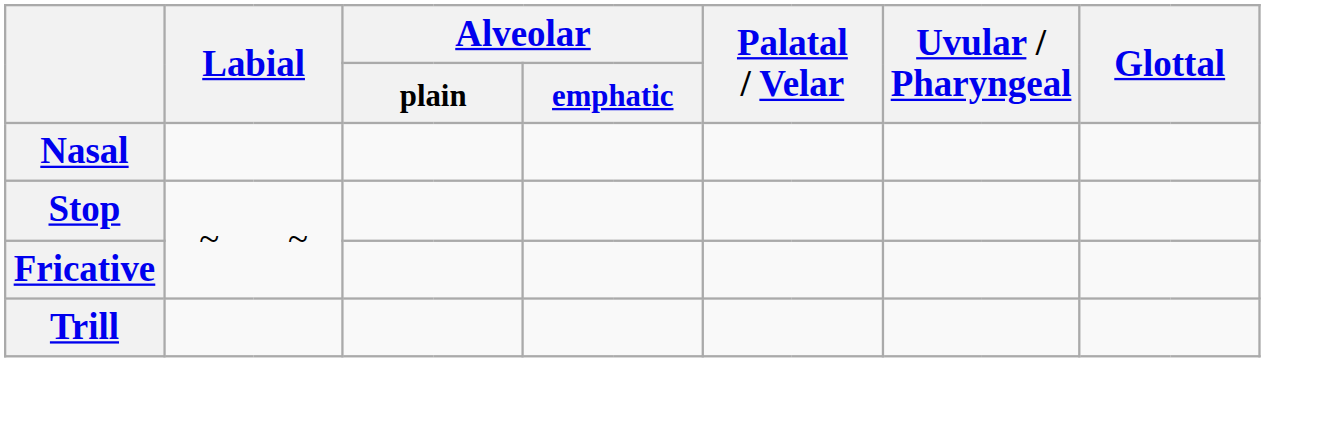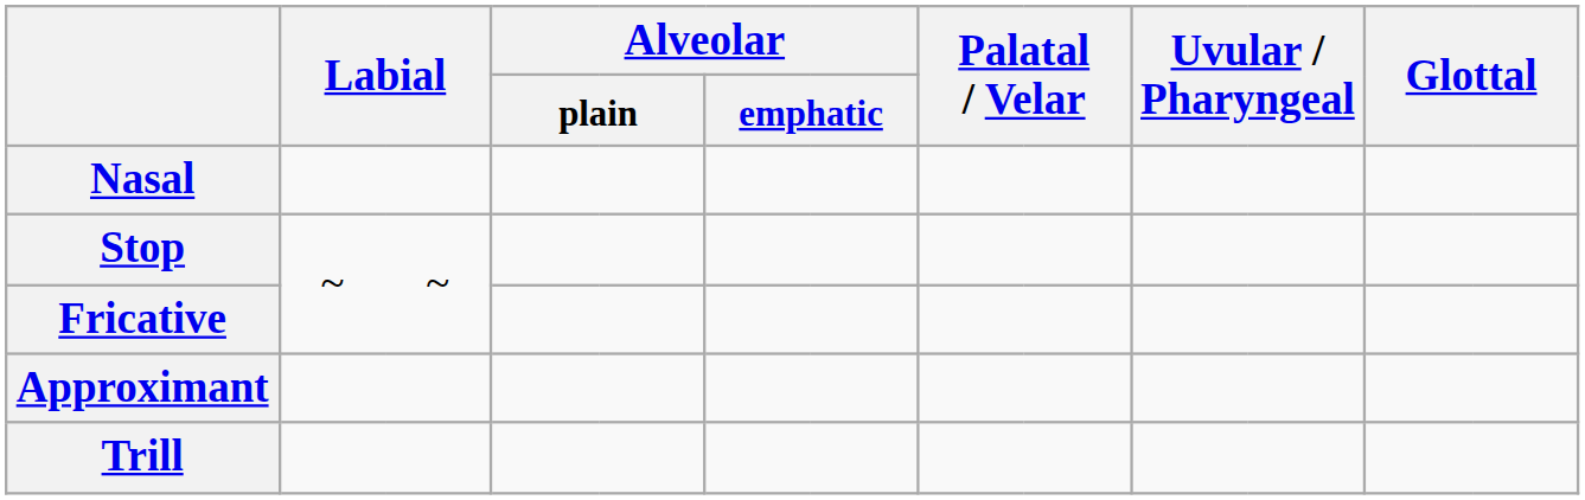+ row: Approximant
